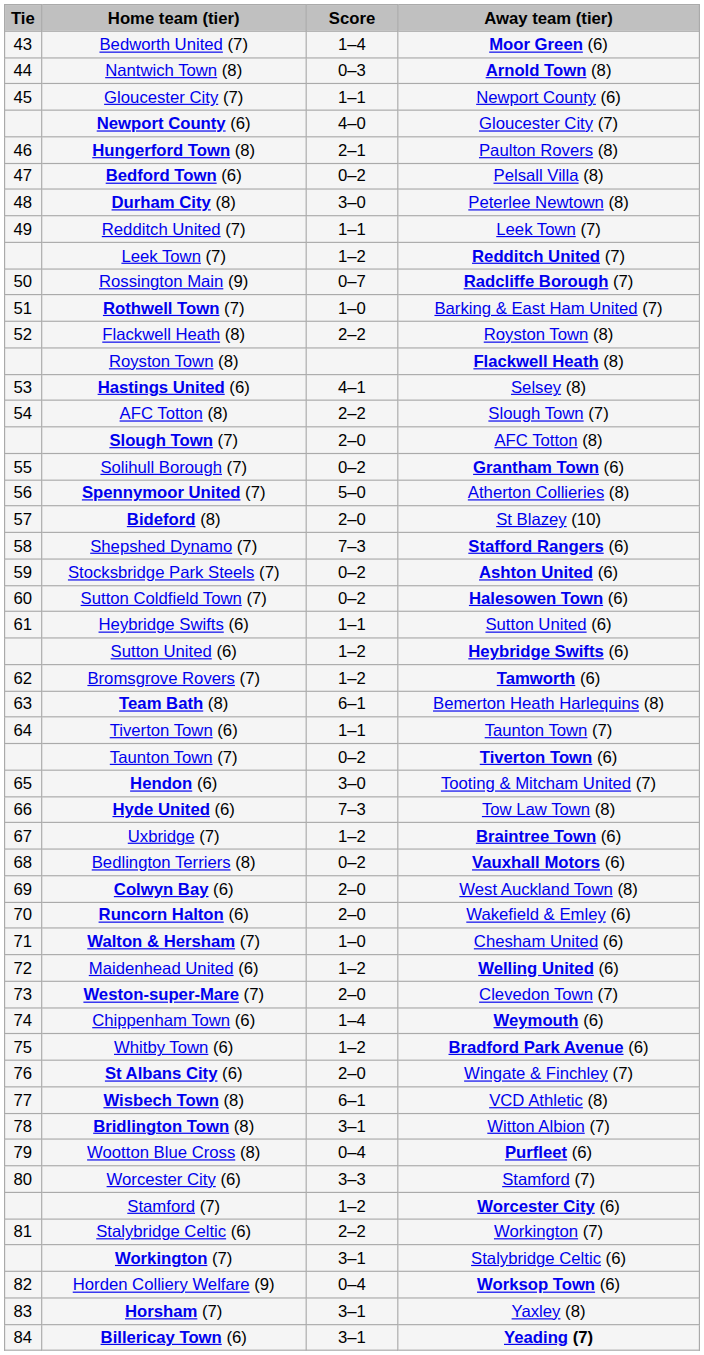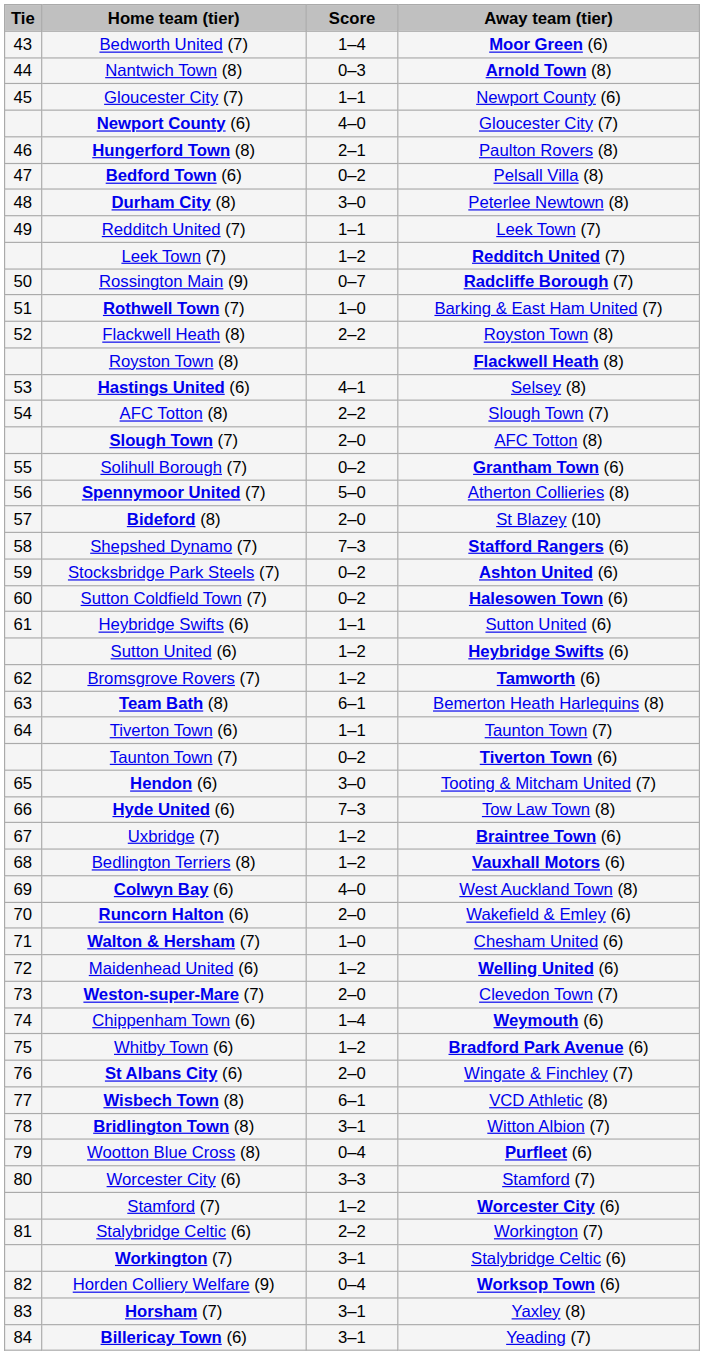Bedlington Terriers (8) | Score: 0–2 -> 1–2
Colwyn Bay (6) | Score: 2–0 -> 4–0
Billericay Town (6) | Away team (tier): bold -> normal
